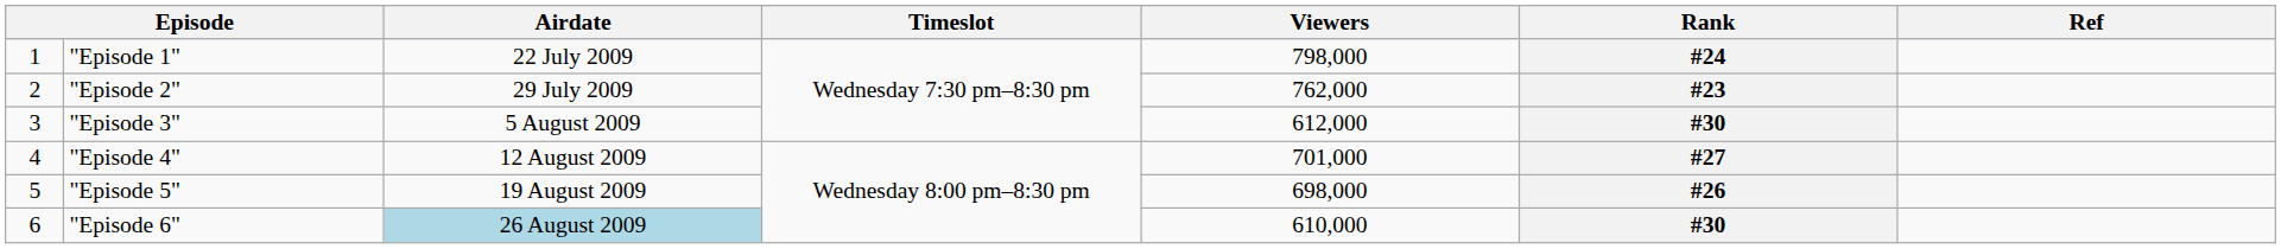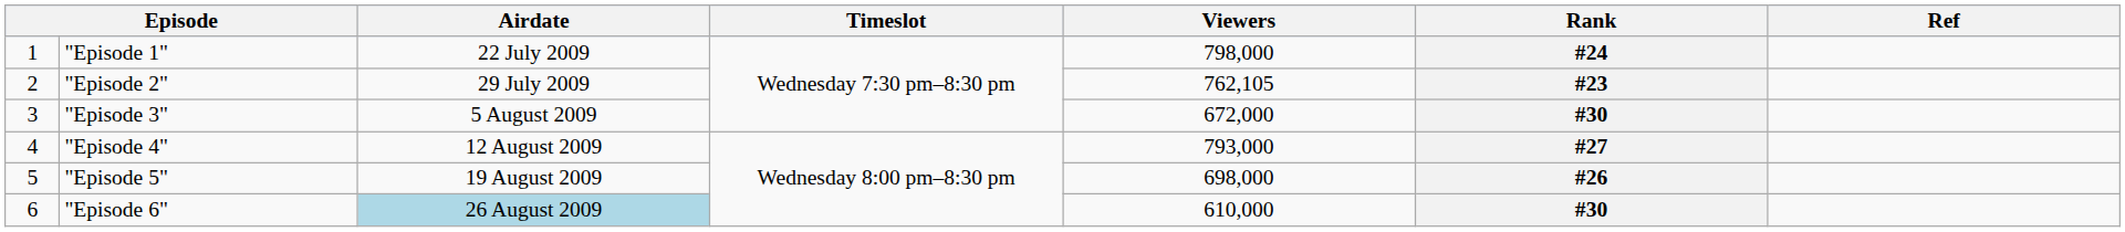"Episode 2" | Viewers: 762,000 -> 762,105
"Episode 3" | Viewers: 612,000 -> 672,000
"Episode 4" | Viewers: 701,000 -> 793,000
